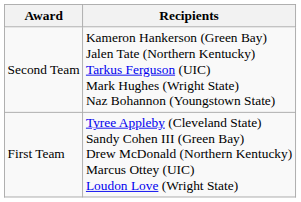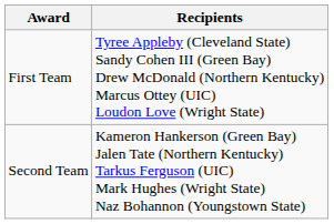rows swapped: First Team <-> Second Team
